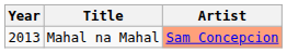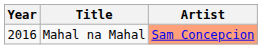Mahal na Mahal | Year: 2013 -> 2016
